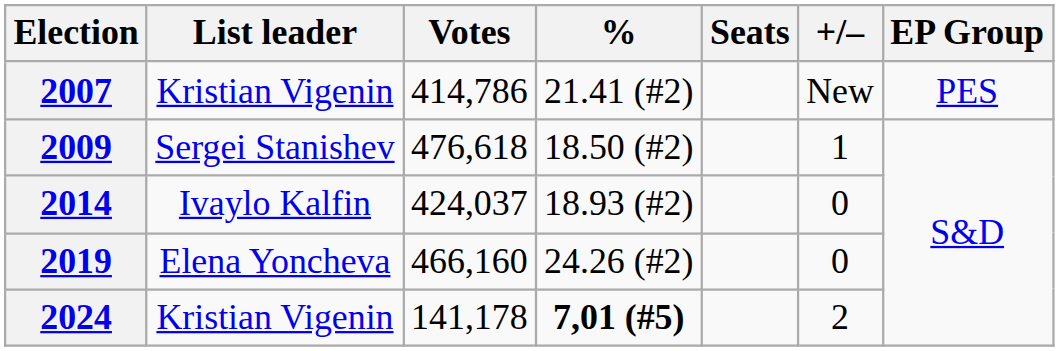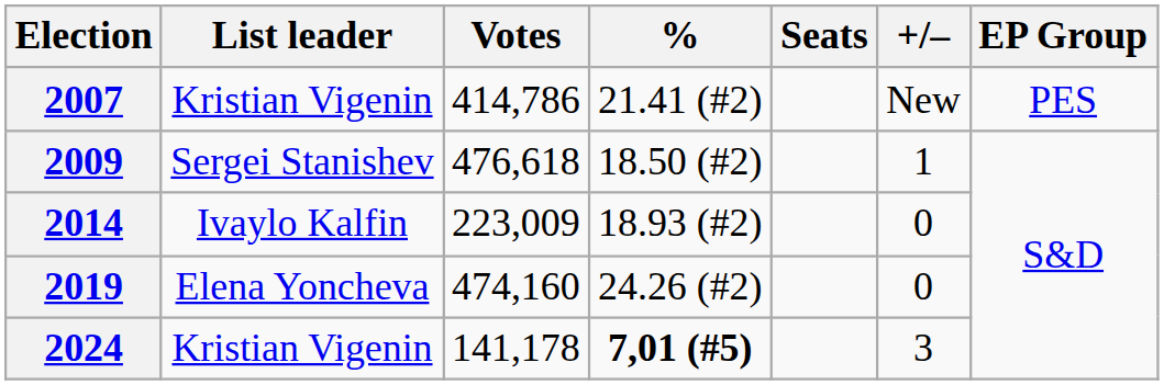2014 | Votes: 424,037 -> 223,009
2019 | Votes: 466,160 -> 474,160
2024 | +/–: 2 -> 3
